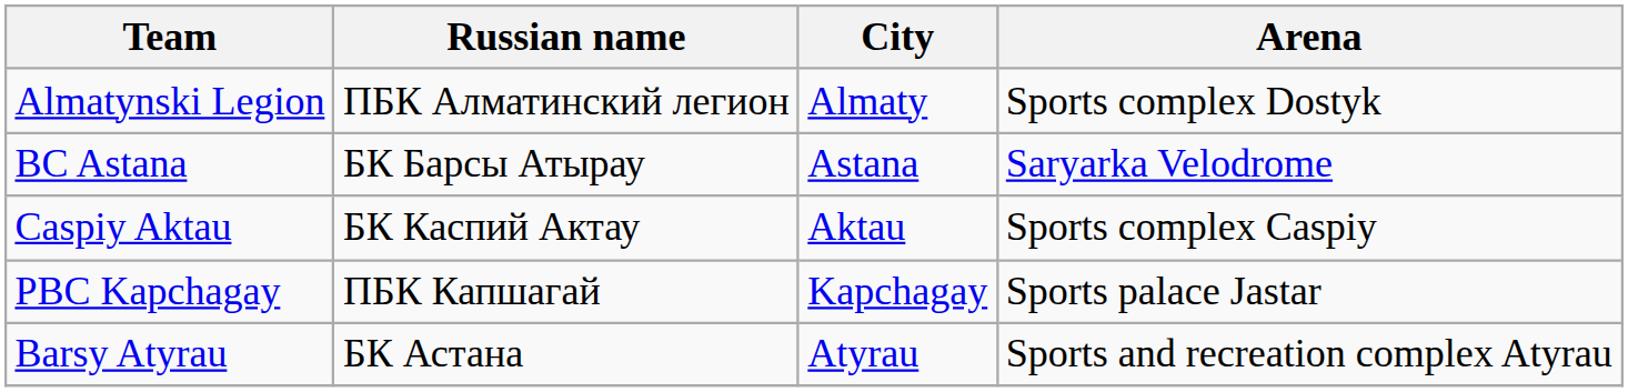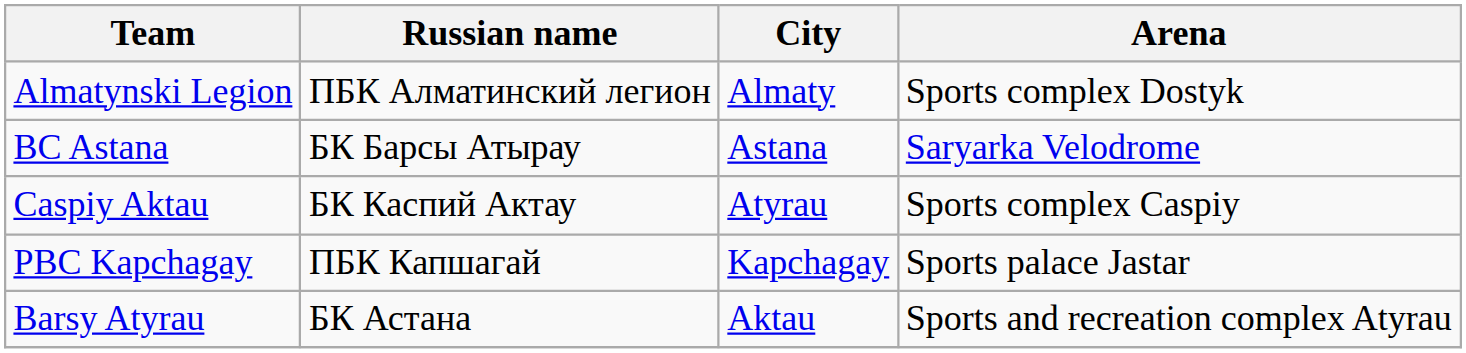Caspiy Aktau | City: Aktau -> Atyrau
Barsy Atyrau | City: Atyrau -> Aktau
